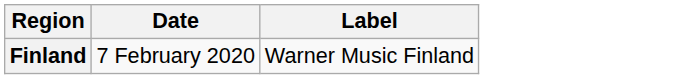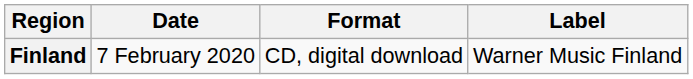+ column: Format | CD, digital download
